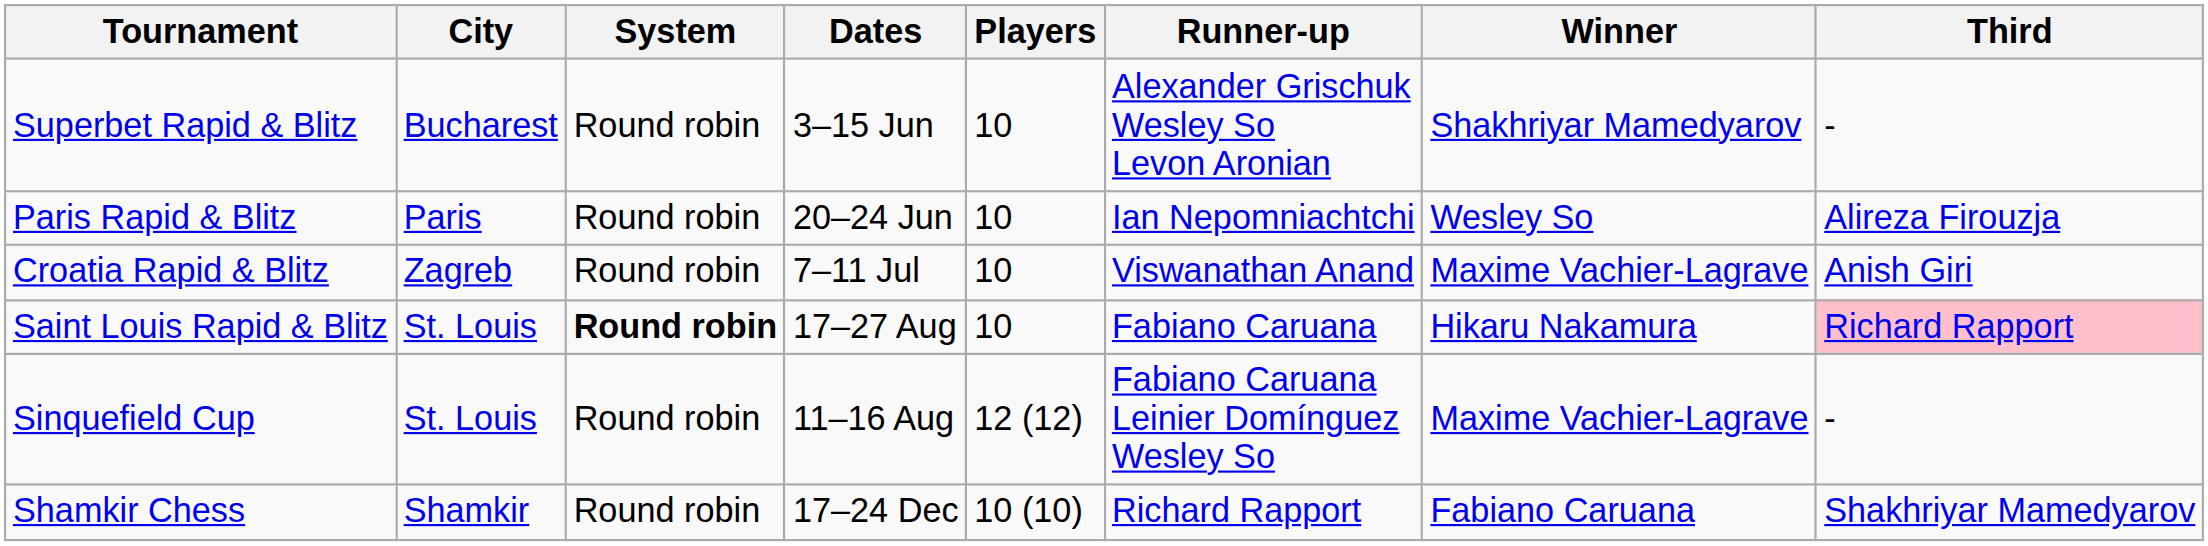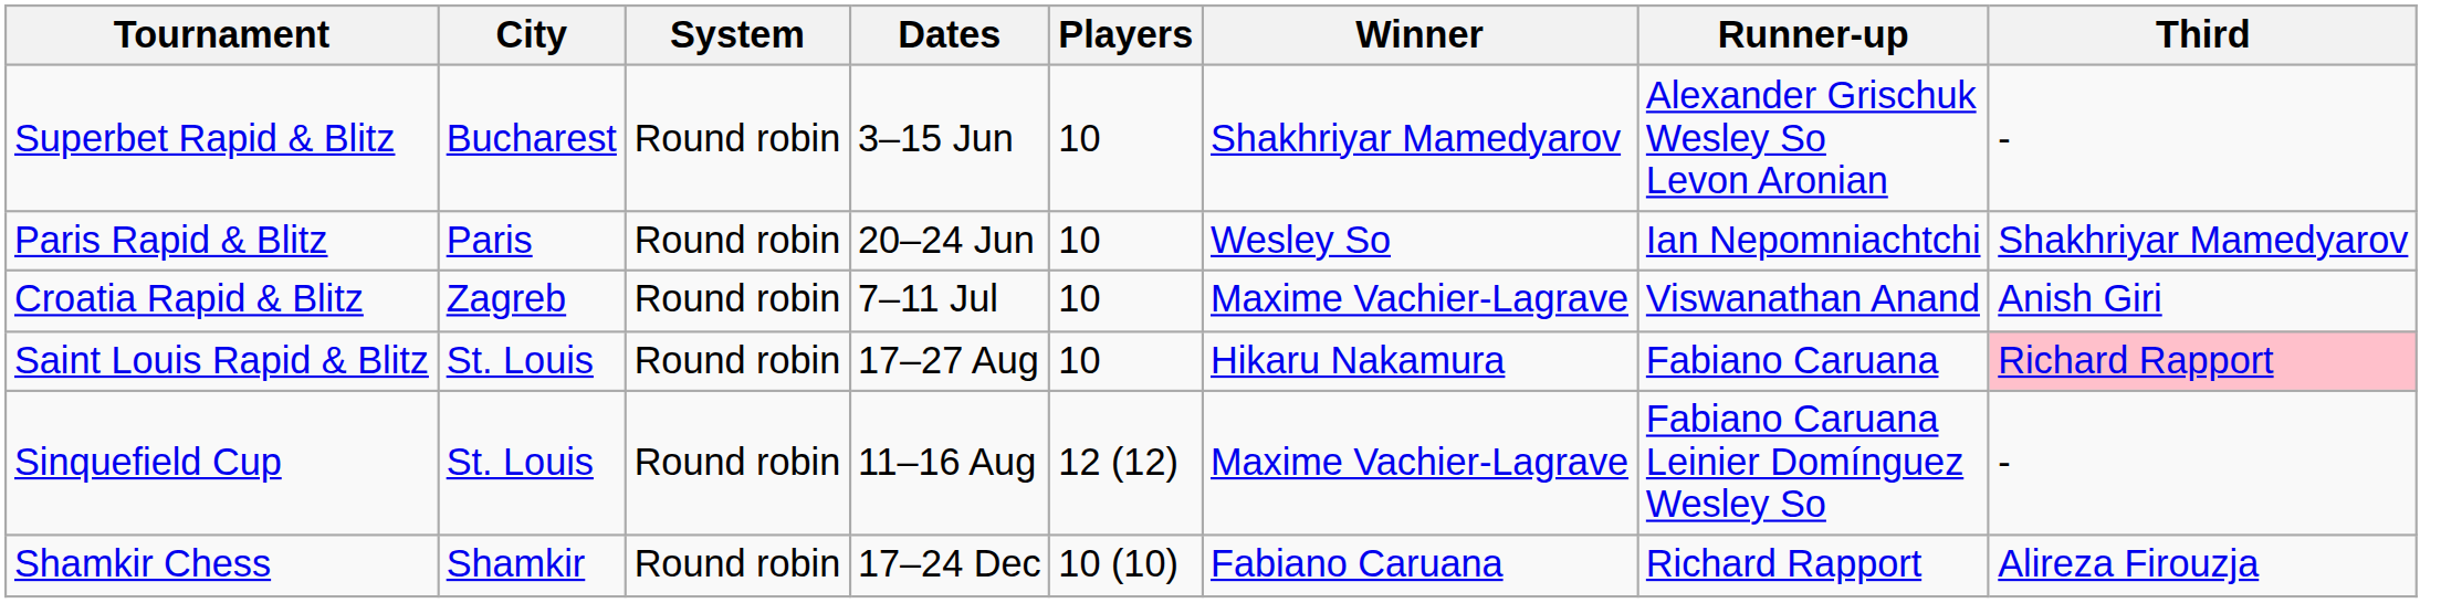columns swapped: Winner <-> Runner-up
Paris Rapid & Blitz | Third: Alireza Firouzja -> Shakhriyar Mamedyarov
Saint Louis Rapid & Blitz | System: bold -> normal
Shamkir Chess | Third: Shakhriyar Mamedyarov -> Alireza Firouzja
